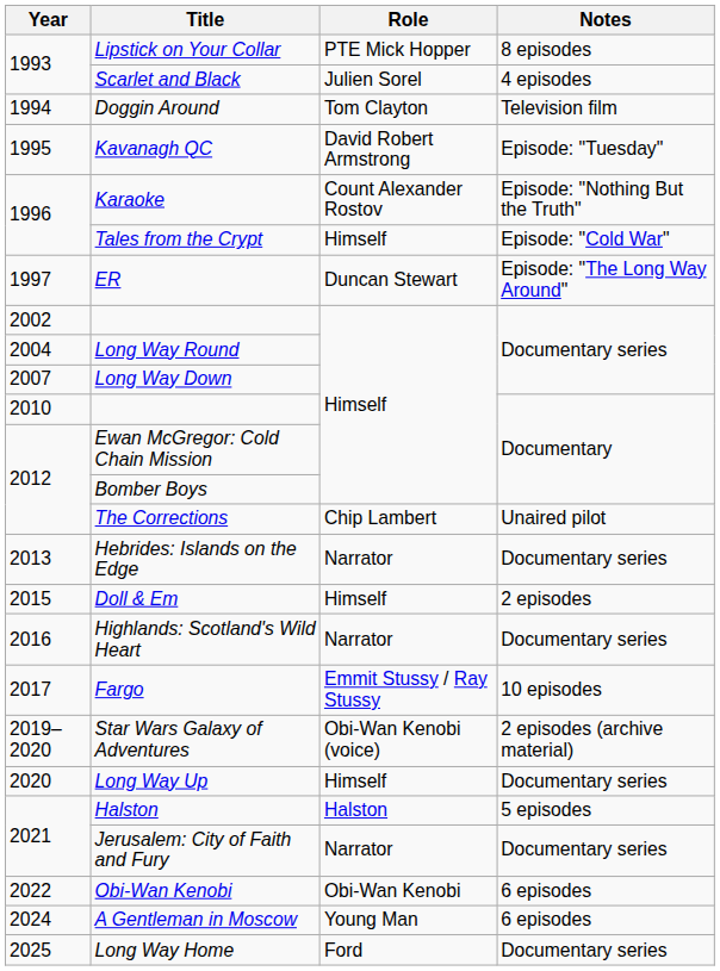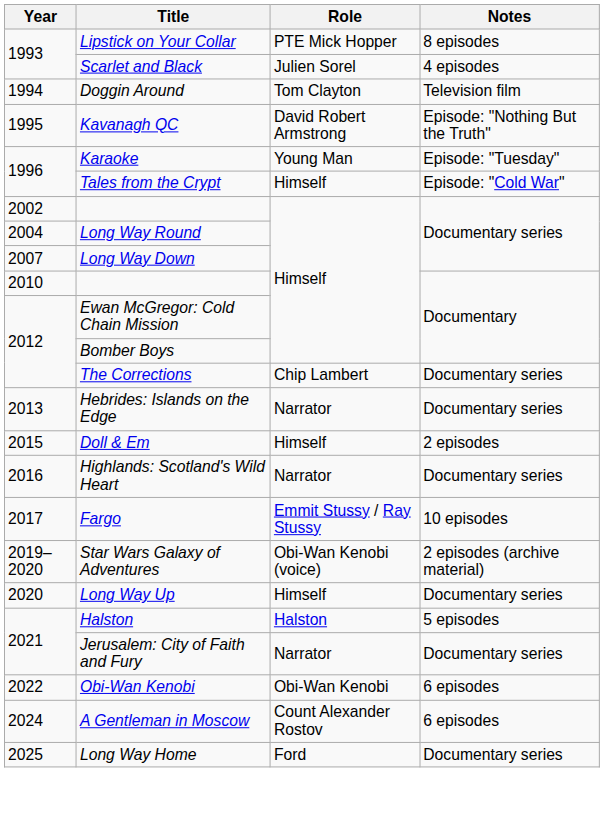Kavanagh QC | Notes: Episode: "Tuesday" -> Episode: "Nothing But the Truth"
Karaoke | Role: Count Alexander Rostov -> Young Man
Karaoke | Notes: Episode: "Nothing But the Truth" -> Episode: "Tuesday"
- row: 1997 | ER | Duncan Stewart | Episode: "The Long Way Around"
The Corrections | Notes: Unaired pilot -> Documentary series
A Gentleman in Moscow | Role: Young Man -> Count Alexander Rostov
